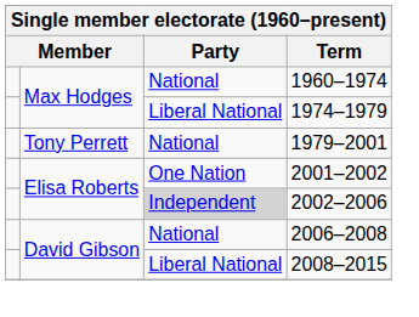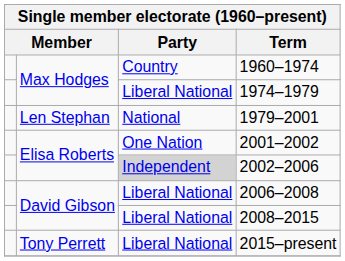1960–1974 | Party: National -> Country
1979–2001 | column 2: Tony Perrett -> Len Stephan
2006–2008 | Party: National -> Liberal National
+ row: Tony Perrett | Liberal National | 2015–present
